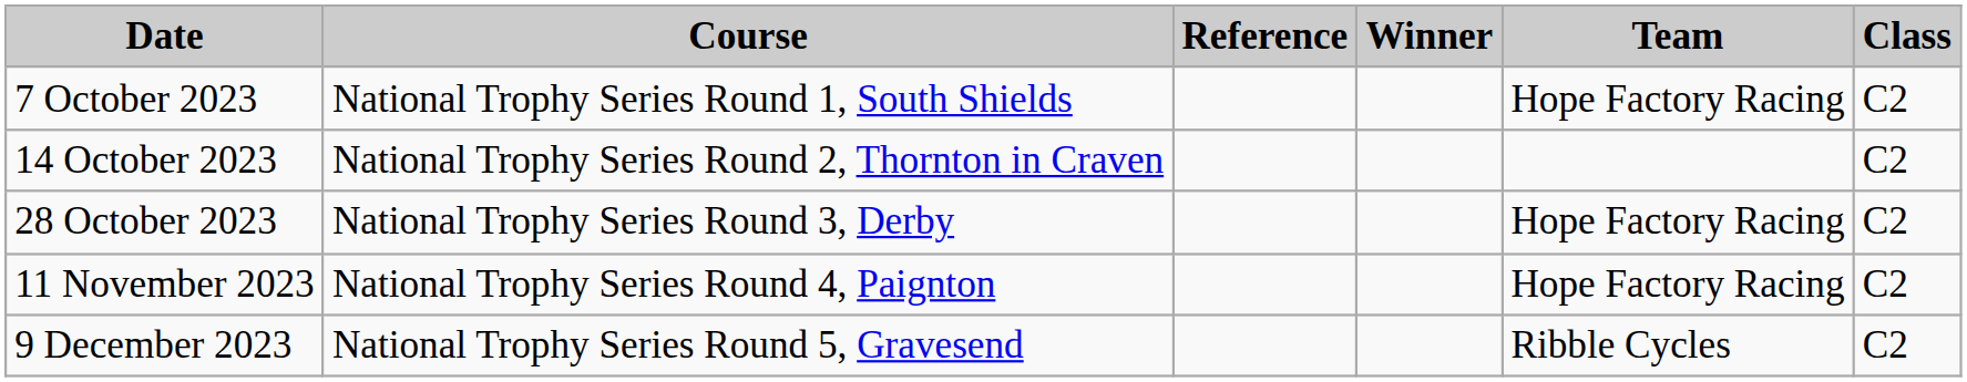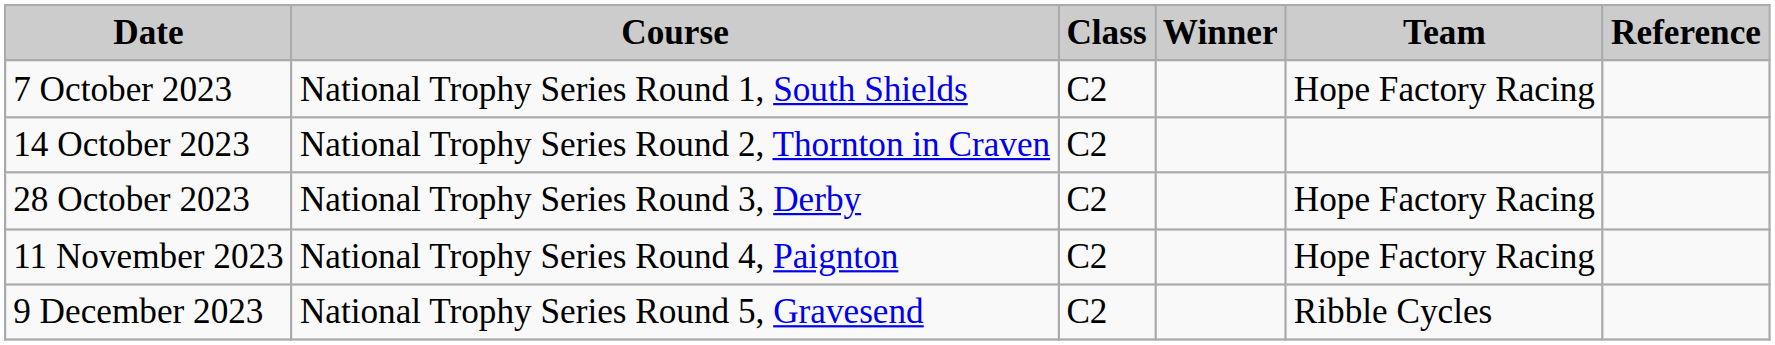columns swapped: Class <-> Reference
